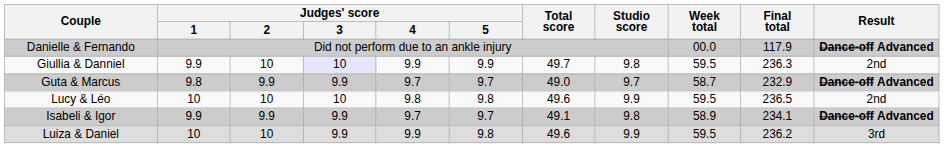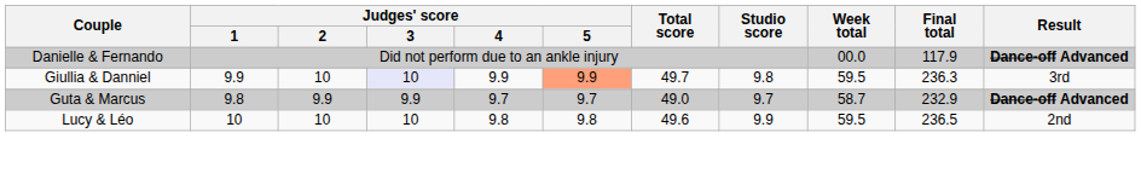Giullia & Danniel | Judges' score / 5: no background -> lightsalmon background
Giullia & Danniel | Result: 2nd -> 3rd
- row: Isabeli & Igor | 9.9 | 9.9 | 9.9 | 9.7 | 9.7 | 49.1 | 9.8 | 58.9 | 234.1 | Dance-off Advanced
- row: Luiza & Daniel | 10 | 10 | 9.9 | 9.9 | 9.8 | 49.6 | 9.9 | 59.5 | 236.2 | 3rd
